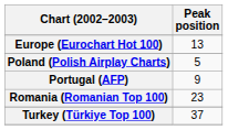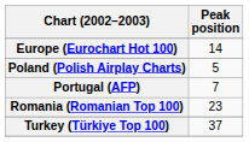Europe (Eurochart Hot 100) | Peak position: 13 -> 14
Portugal (AFP) | Peak position: 9 -> 7
